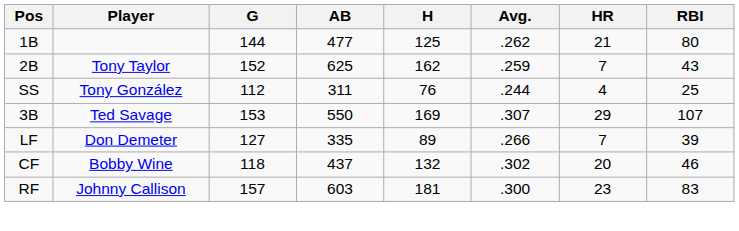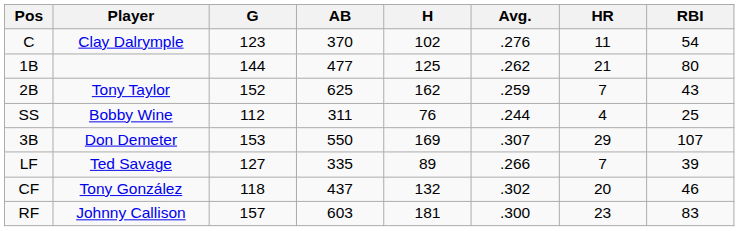+ row: C | Clay Dalrymple | 123 | 370 | 102 | .276 | 11 | 54
SS | Player: Tony González -> Bobby Wine
3B | Player: Ted Savage -> Don Demeter
LF | Player: Don Demeter -> Ted Savage
CF | Player: Bobby Wine -> Tony González
